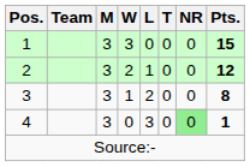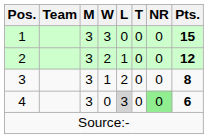4 | L: no background -> lightgrey background
4 | Pts.: 1 -> 6
